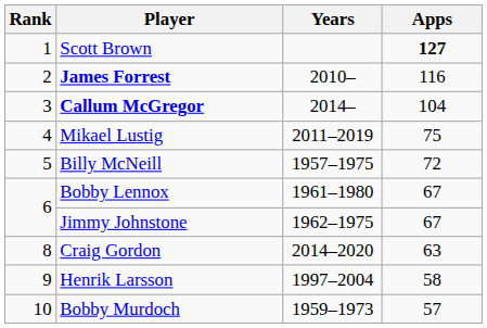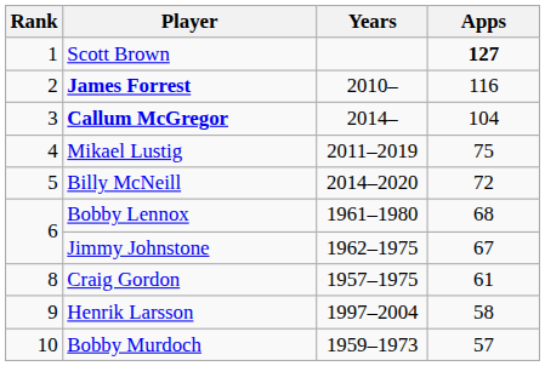Billy McNeill | Years: 1957–1975 -> 2014–2020
Bobby Lennox | Apps: 67 -> 68
Craig Gordon | Years: 2014–2020 -> 1957–1975
Craig Gordon | Apps: 63 -> 61
